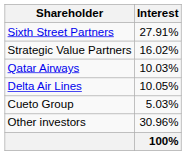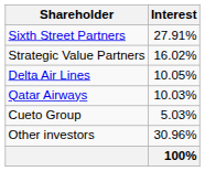rows swapped: Delta Air Lines <-> Qatar Airways
